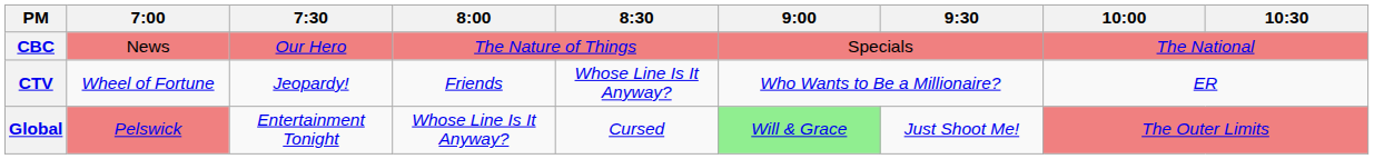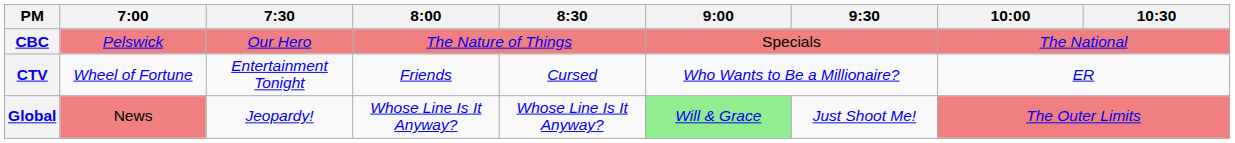CBC | 7:00: News -> Pelswick
CTV | 7:30: Jeopardy! -> Entertainment Tonight
CTV | 8:30: Whose Line Is It Anyway? -> Cursed
Global | 7:00: Pelswick -> News
Global | 7:30: Entertainment Tonight -> Jeopardy!
Global | 8:30: Cursed -> Whose Line Is It Anyway?
